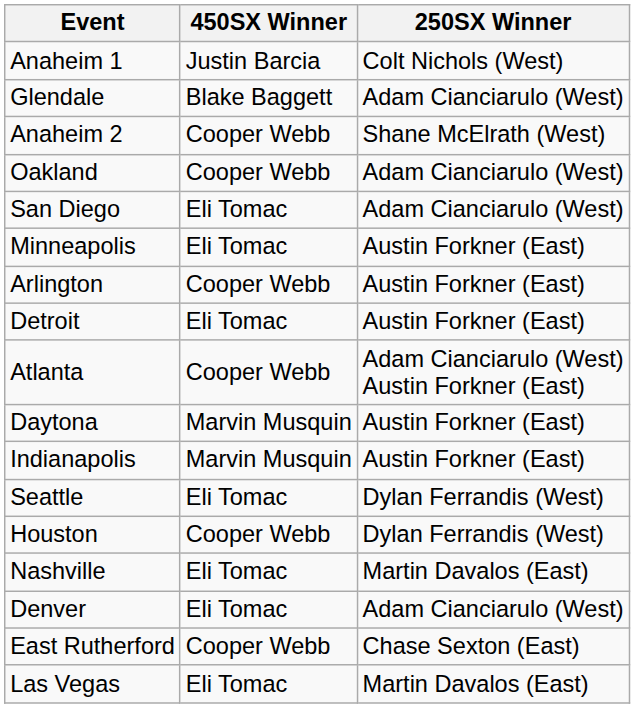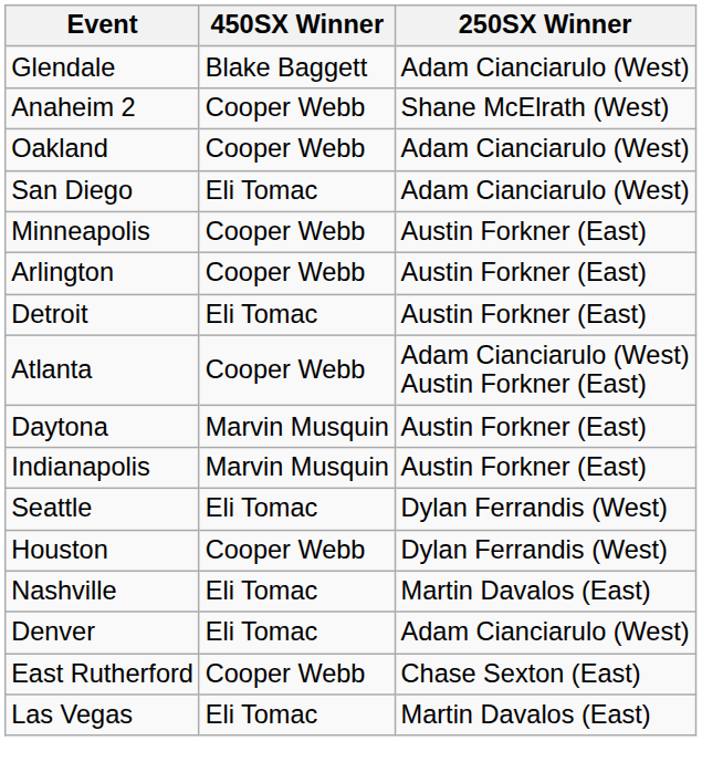- row: Anaheim 1 | Justin Barcia | Colt Nichols (West)
Minneapolis | 450SX Winner: Eli Tomac -> Cooper Webb
